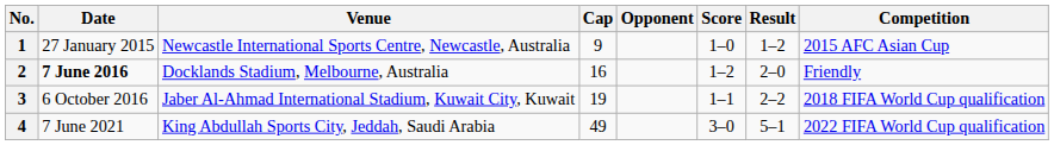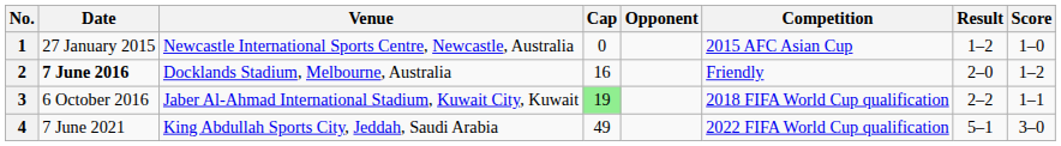columns swapped: Score <-> Competition
1 | Cap: 9 -> 0
3 | Cap: no background -> lightgreen background
